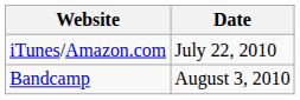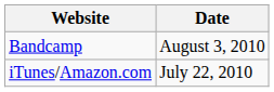rows swapped: iTunes/Amazon.com <-> Bandcamp
